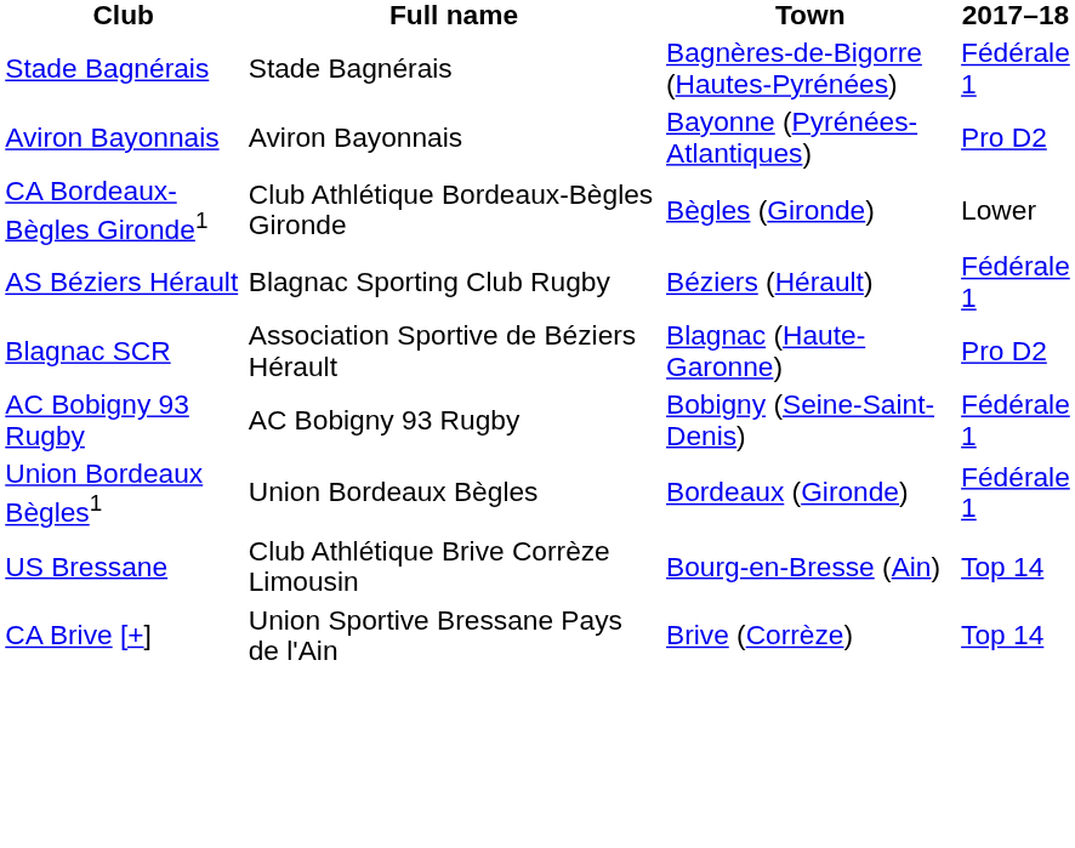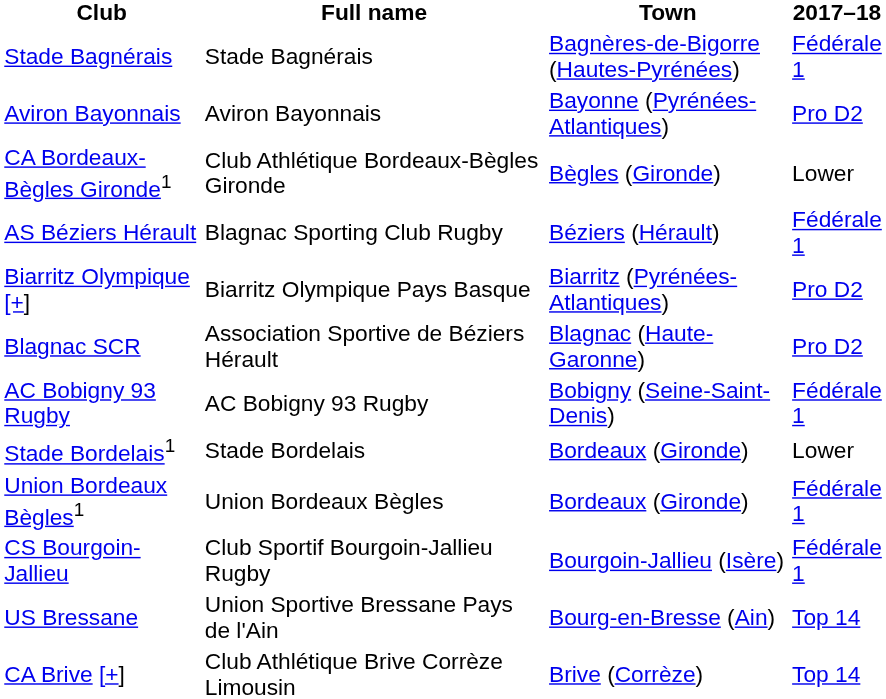+ row: Biarritz Olympique [+] | Biarritz Olympique Pays Basque | Biarritz (Pyrénées-Atlantiques) | Pro D2
+ row: Stade Bordelais1 | Stade Bordelais | Bordeaux (Gironde) | Lower
+ row: CS Bourgoin-Jallieu | Club Sportif Bourgoin-Jallieu Rugby | Bourgoin-Jallieu (Isère) | Fédérale 1
US Bressane | Full name: Club Athlétique Brive Corrèze Limousin -> Union Sportive Bressane Pays de l'Ain
CA Brive [+] | Full name: Union Sportive Bressane Pays de l'Ain -> Club Athlétique Brive Corrèze Limousin
